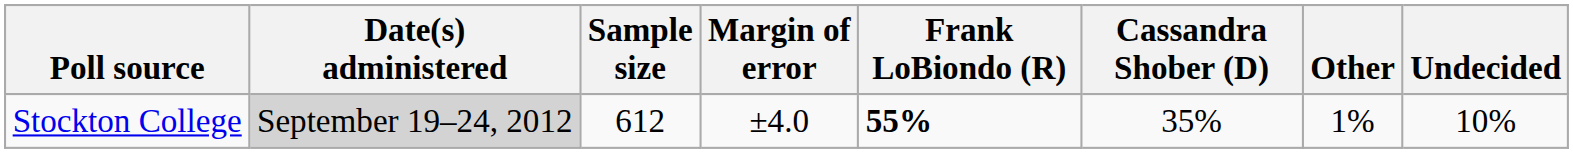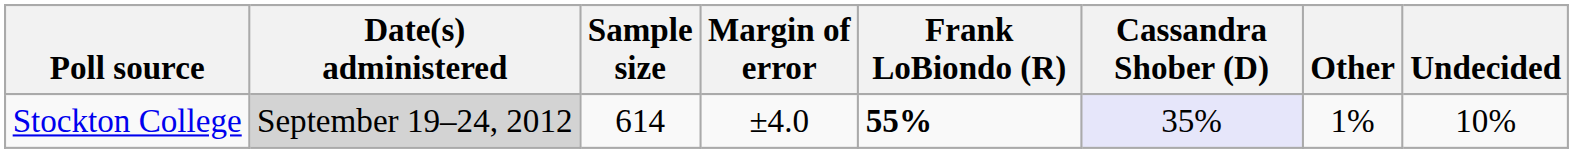Stockton College | Sample size: 612 -> 614
Stockton College | Cassandra Shober (D): no background -> lavender background
